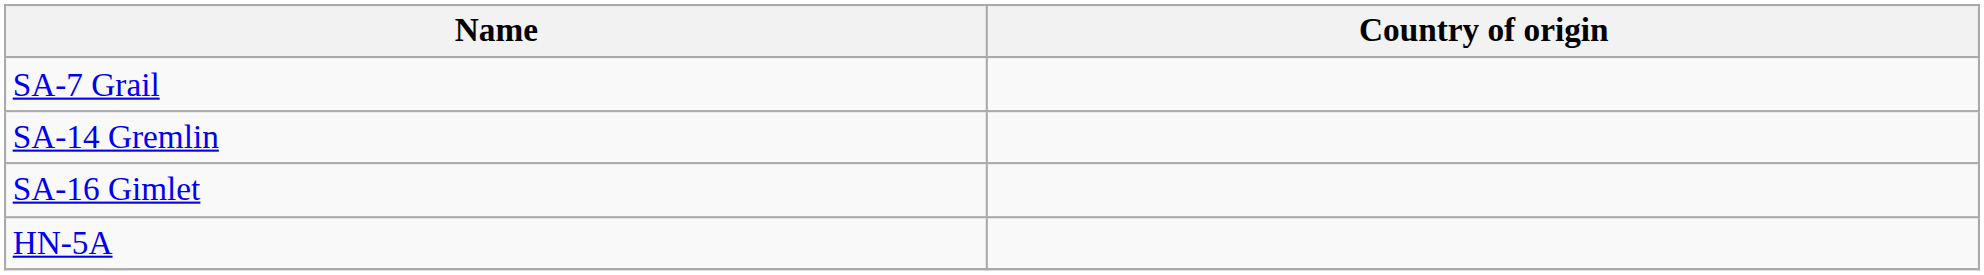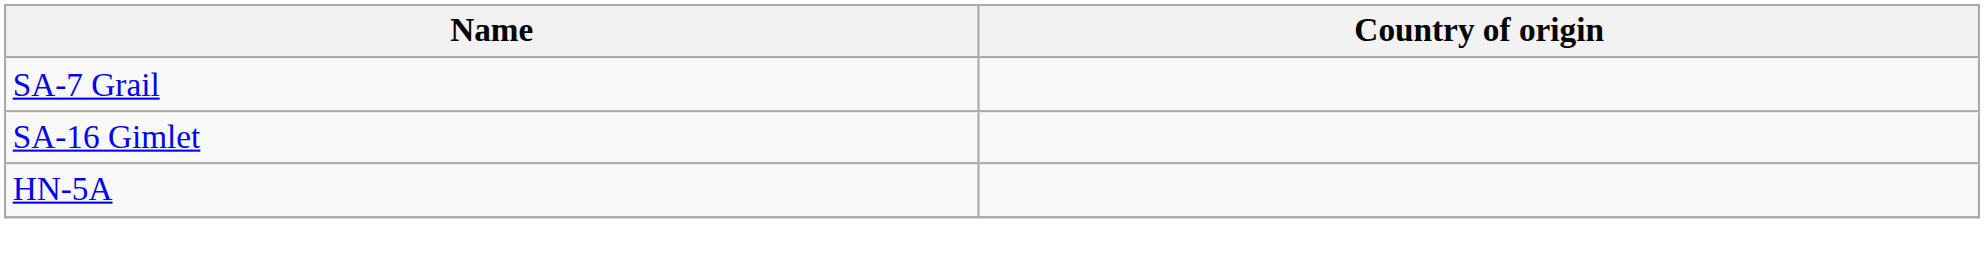- row: SA-14 Gremlin
